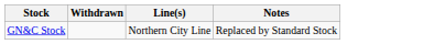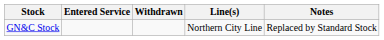+ column: Entered Service
